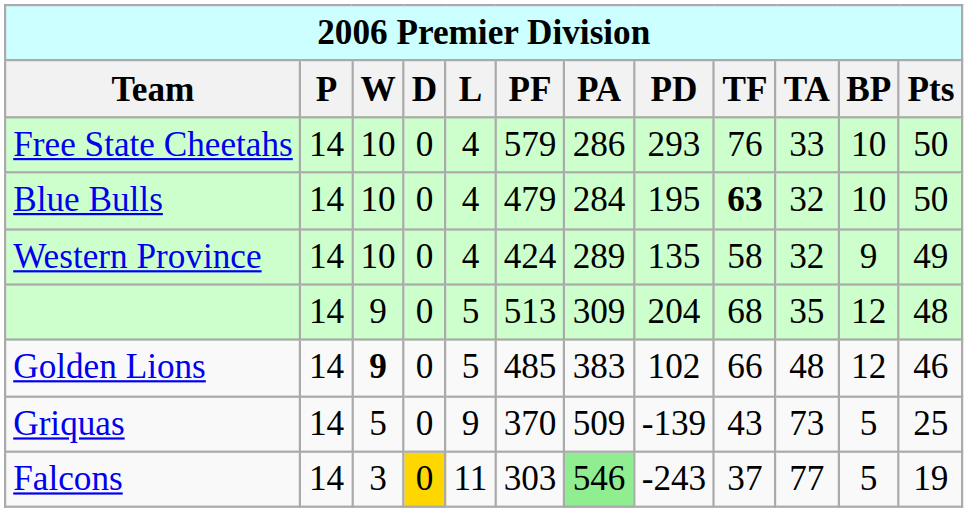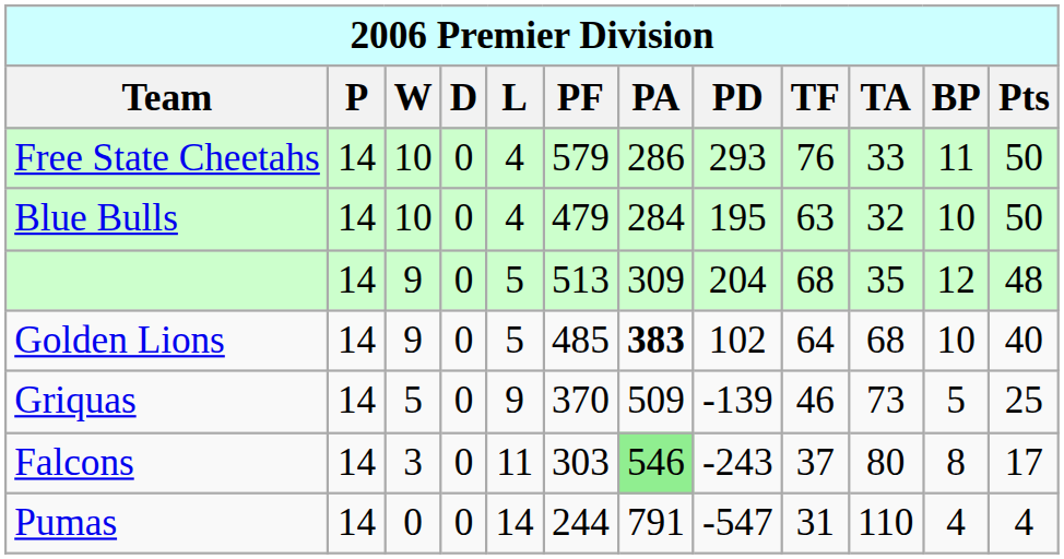Free State Cheetahs | BP: 10 -> 11
Blue Bulls | TF: bold -> normal
- row: Western Province | 14 | 10 | 0 | 4 | 424 | 289 | 135 | 58 | 32 | 9 | 49
Golden Lions | W: bold -> normal
Golden Lions | PA: normal -> bold
Golden Lions | TF: 66 -> 64
Golden Lions | TA: 48 -> 68
Golden Lions | BP: 12 -> 10
Golden Lions | Pts: 46 -> 40
Griquas | TF: 43 -> 46
Falcons | D: gold background -> no background
Falcons | TA: 77 -> 80
Falcons | BP: 5 -> 8
Falcons | Pts: 19 -> 17
+ row: Pumas | 14 | 0 | 0 | 14 | 244 | 791 | -547 | 31 | 110 | 4 | 4
